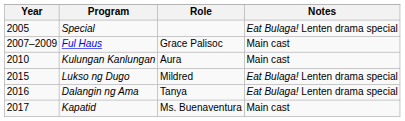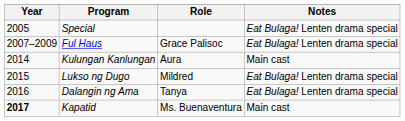Ful Haus | Notes: Main cast -> Eat Bulaga! Lenten drama special
Kulungan Kanlungan | Year: 2010 -> 2014
Kapatid | Year: normal -> bold
